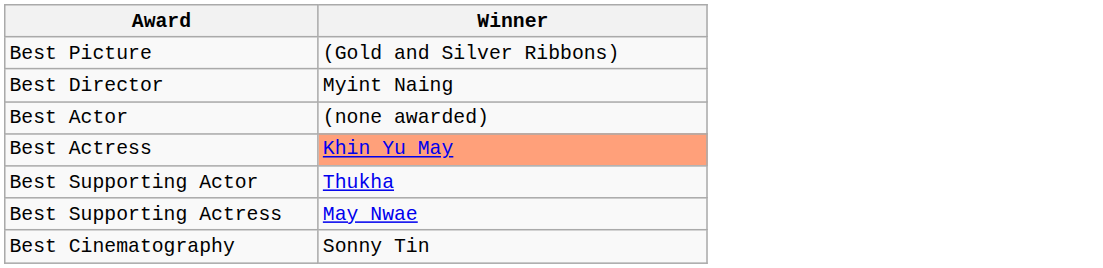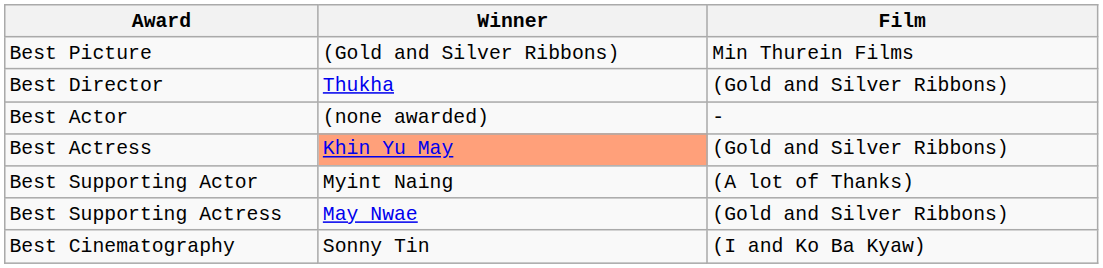+ column: Film | Min Thurein Films | (Gold and Silver Ribbons) | - | (Gold and Silver Ribbons) | (A lot of Thanks) | (Gold and Silver Ribbons) | (I and Ko Ba Kyaw)
Best Director | Winner: Myint Naing -> Thukha
Best Supporting Actor | Winner: Thukha -> Myint Naing
